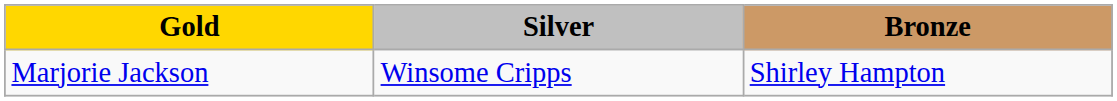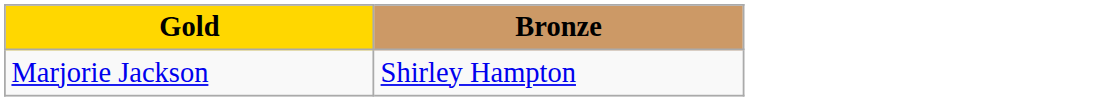- column: Silver | Winsome Cripps
